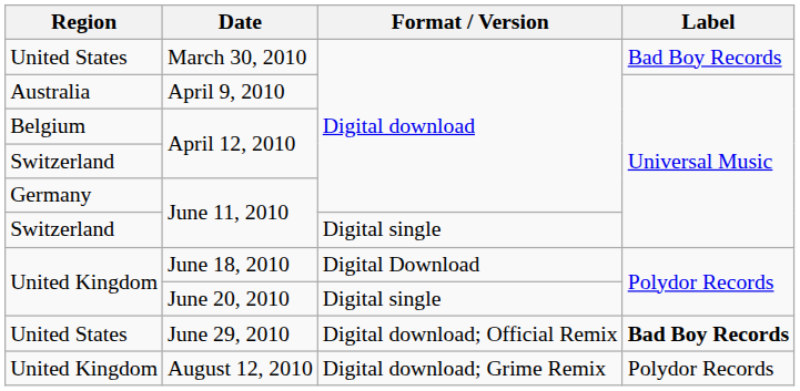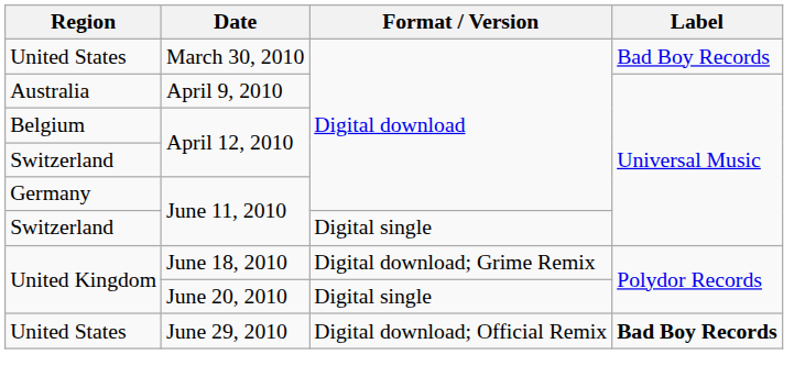June 18, 2010 | Format / Version: Digital Download -> Digital download; Grime Remix
- row: United Kingdom | August 12, 2010 | Digital download; Grime Remix | Polydor Records
